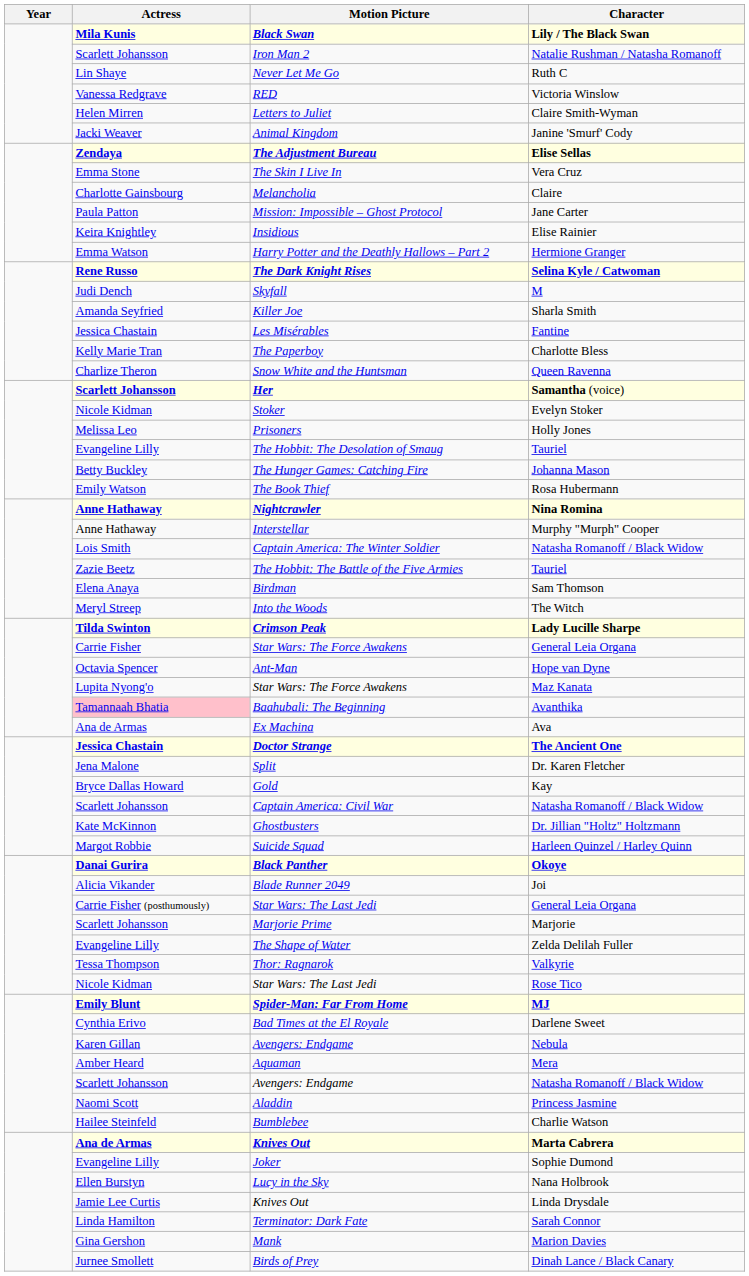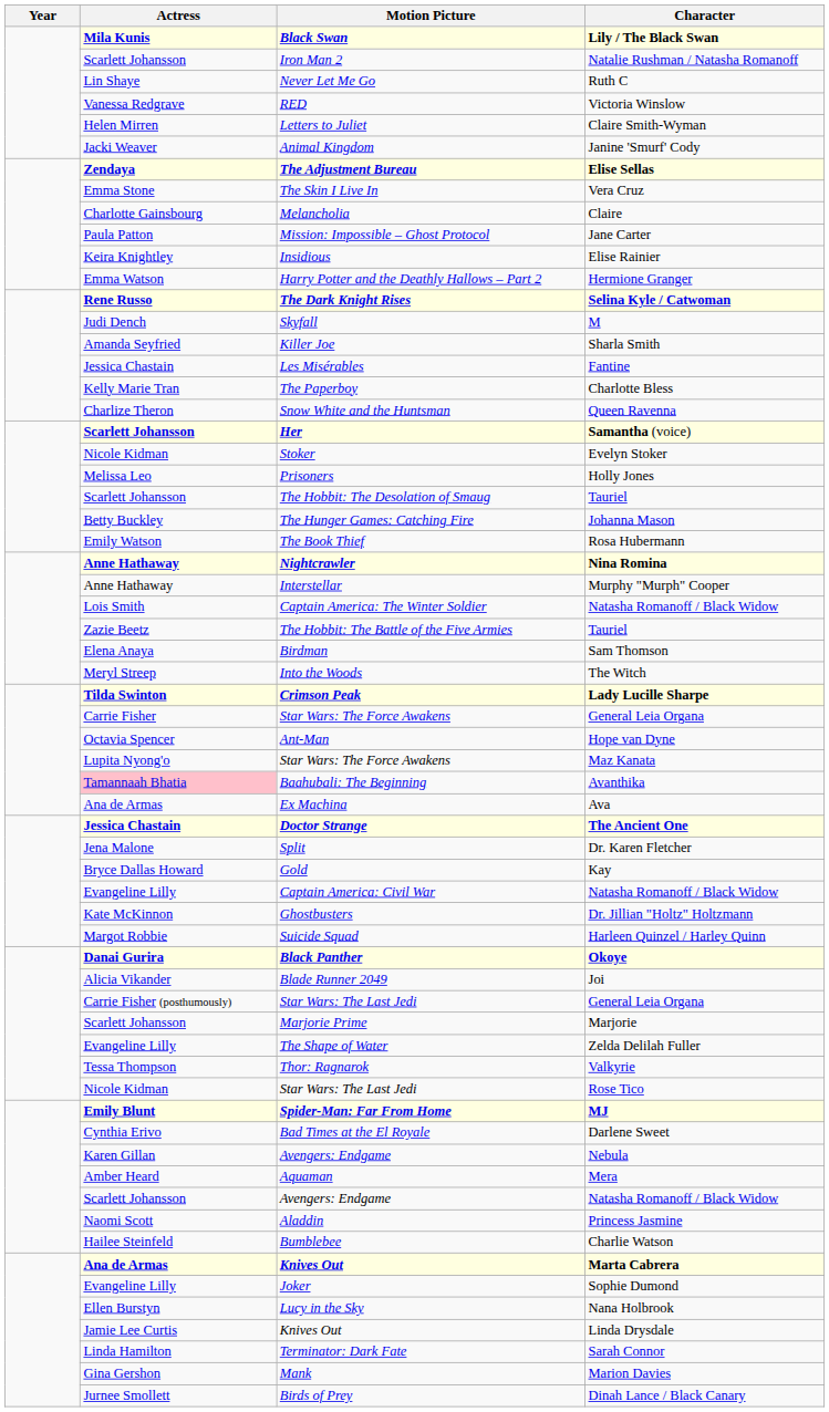The Hobbit: The Desolation of Smaug | Actress: Evangeline Lilly -> Scarlett Johansson
Captain America: Civil War | Actress: Scarlett Johansson -> Evangeline Lilly
